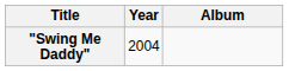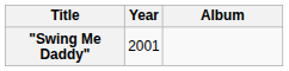"Swing Me Daddy" | Year: 2004 -> 2001
